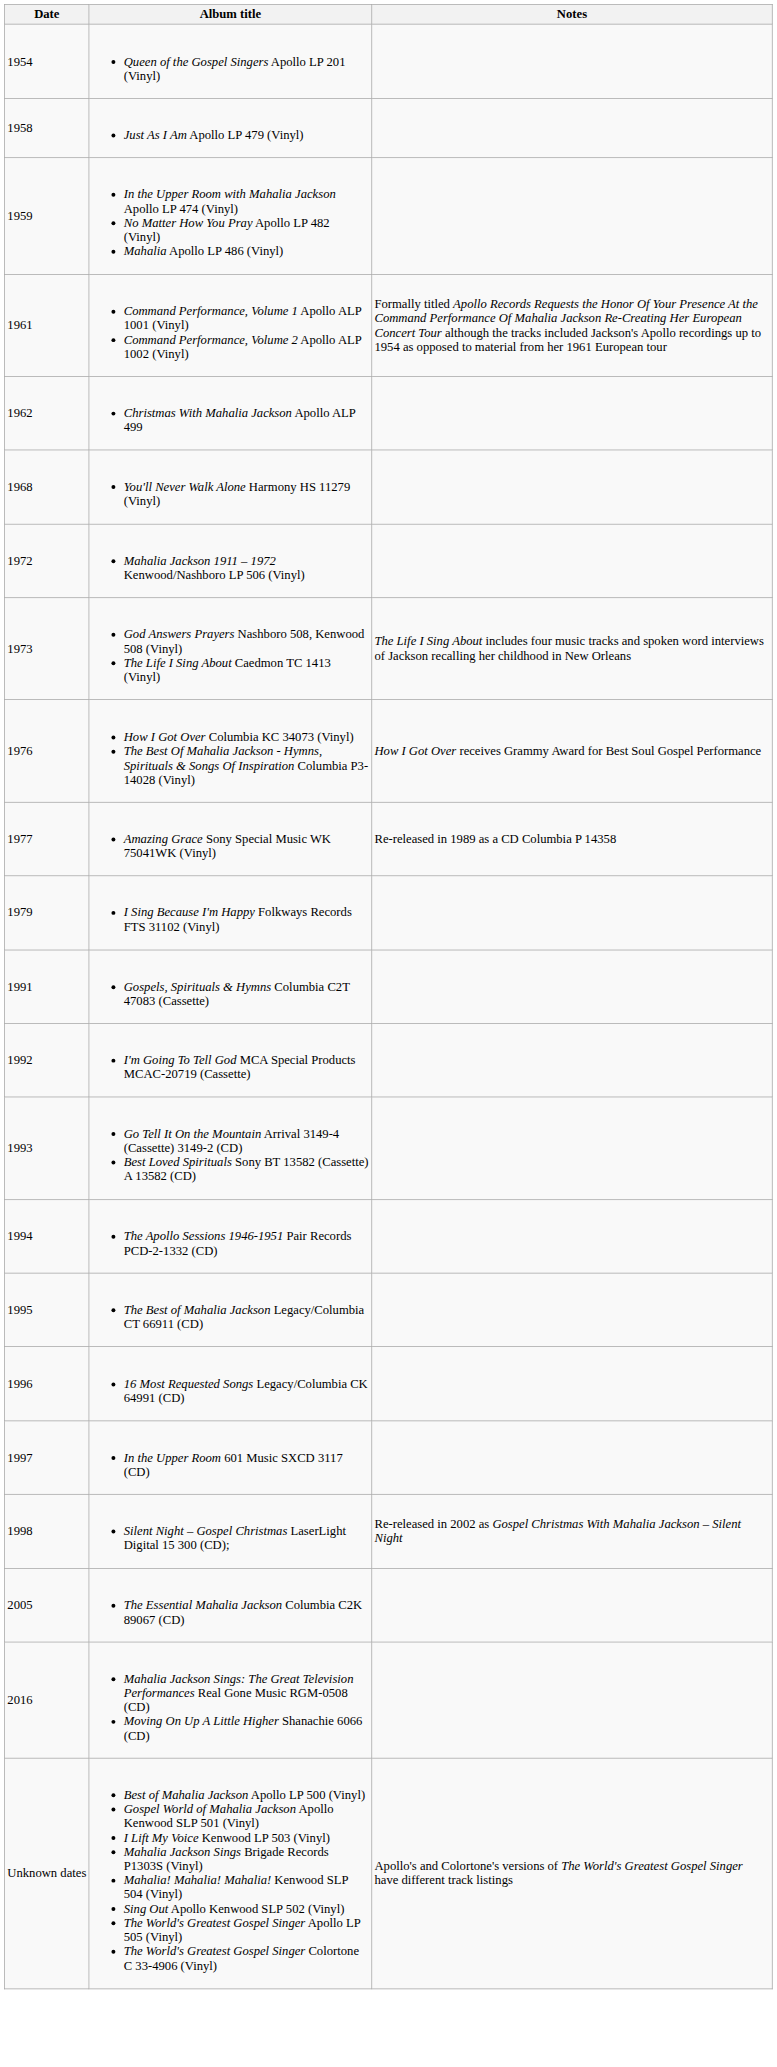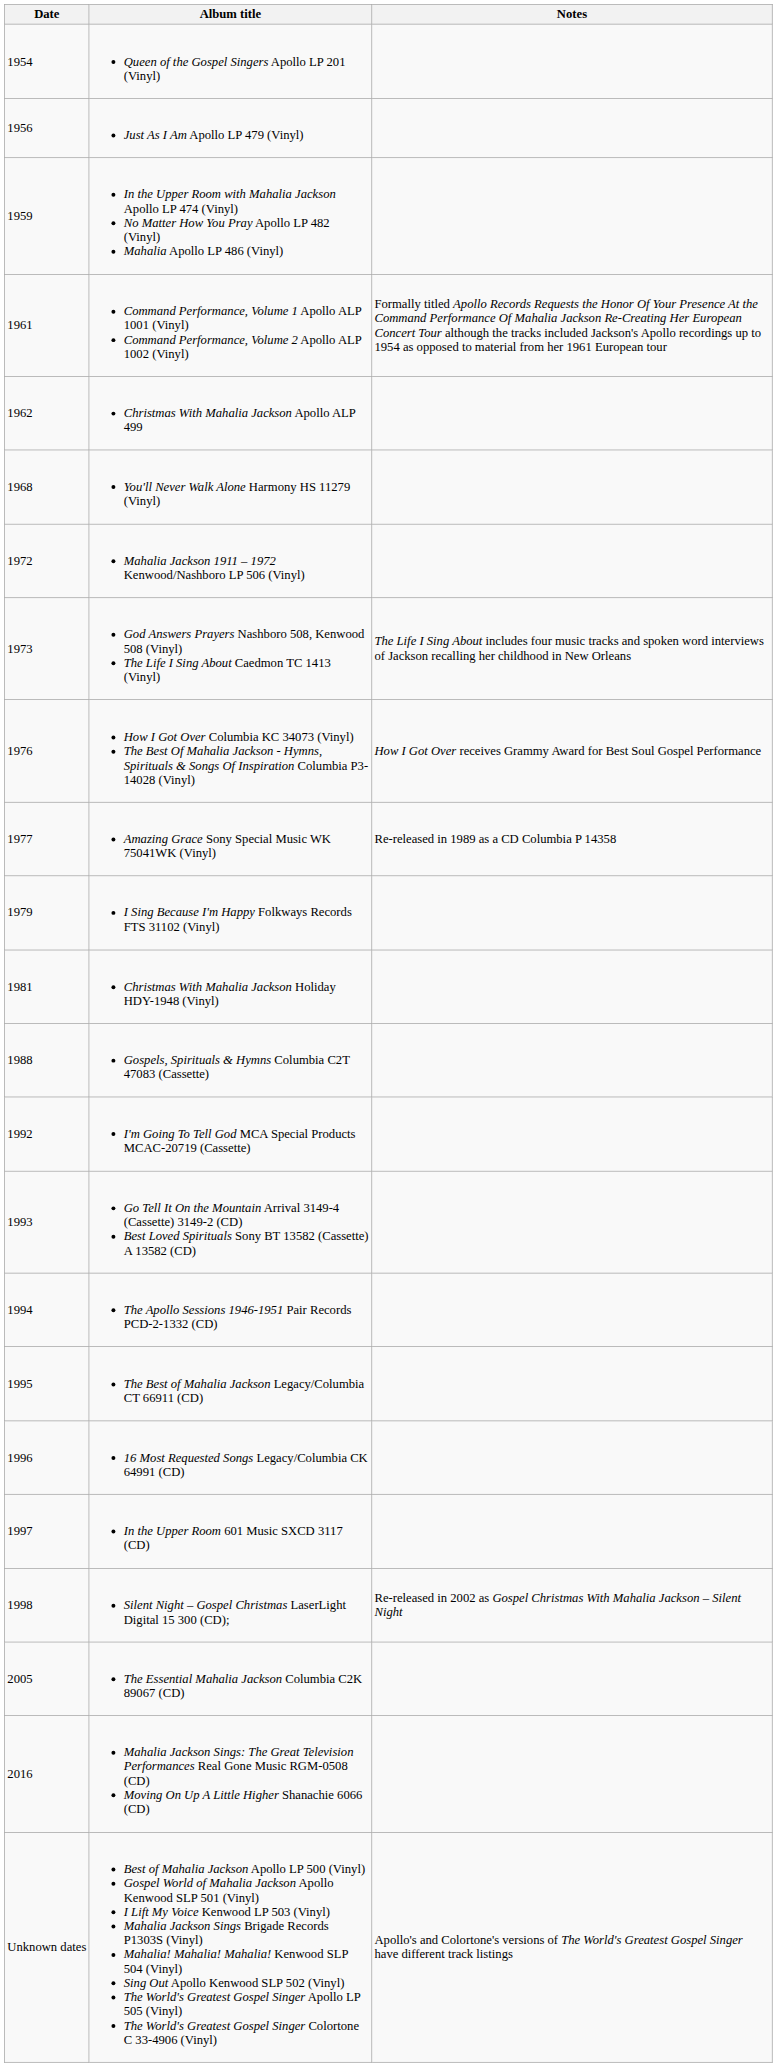Just As I Am Apollo LP 479 (Vinyl) | Date: 1958 -> 1956
+ row: 1981 | Christmas With Mahalia Jackson Holiday HDY-1948 (Vinyl)
Gospels, Spirituals & Hymns Columbia C2T 47083 (Cassette) | Date: 1991 -> 1988
